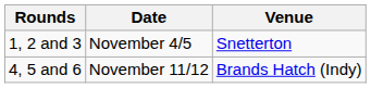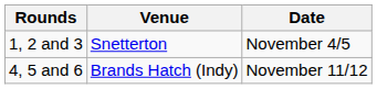columns swapped: Date <-> Venue
